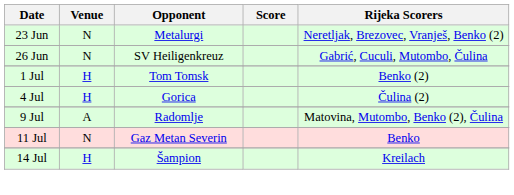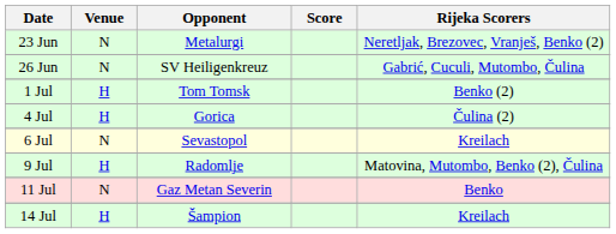+ row: 6 Jul | N | Sevastopol | Kreilach
9 Jul | Venue: A -> H
